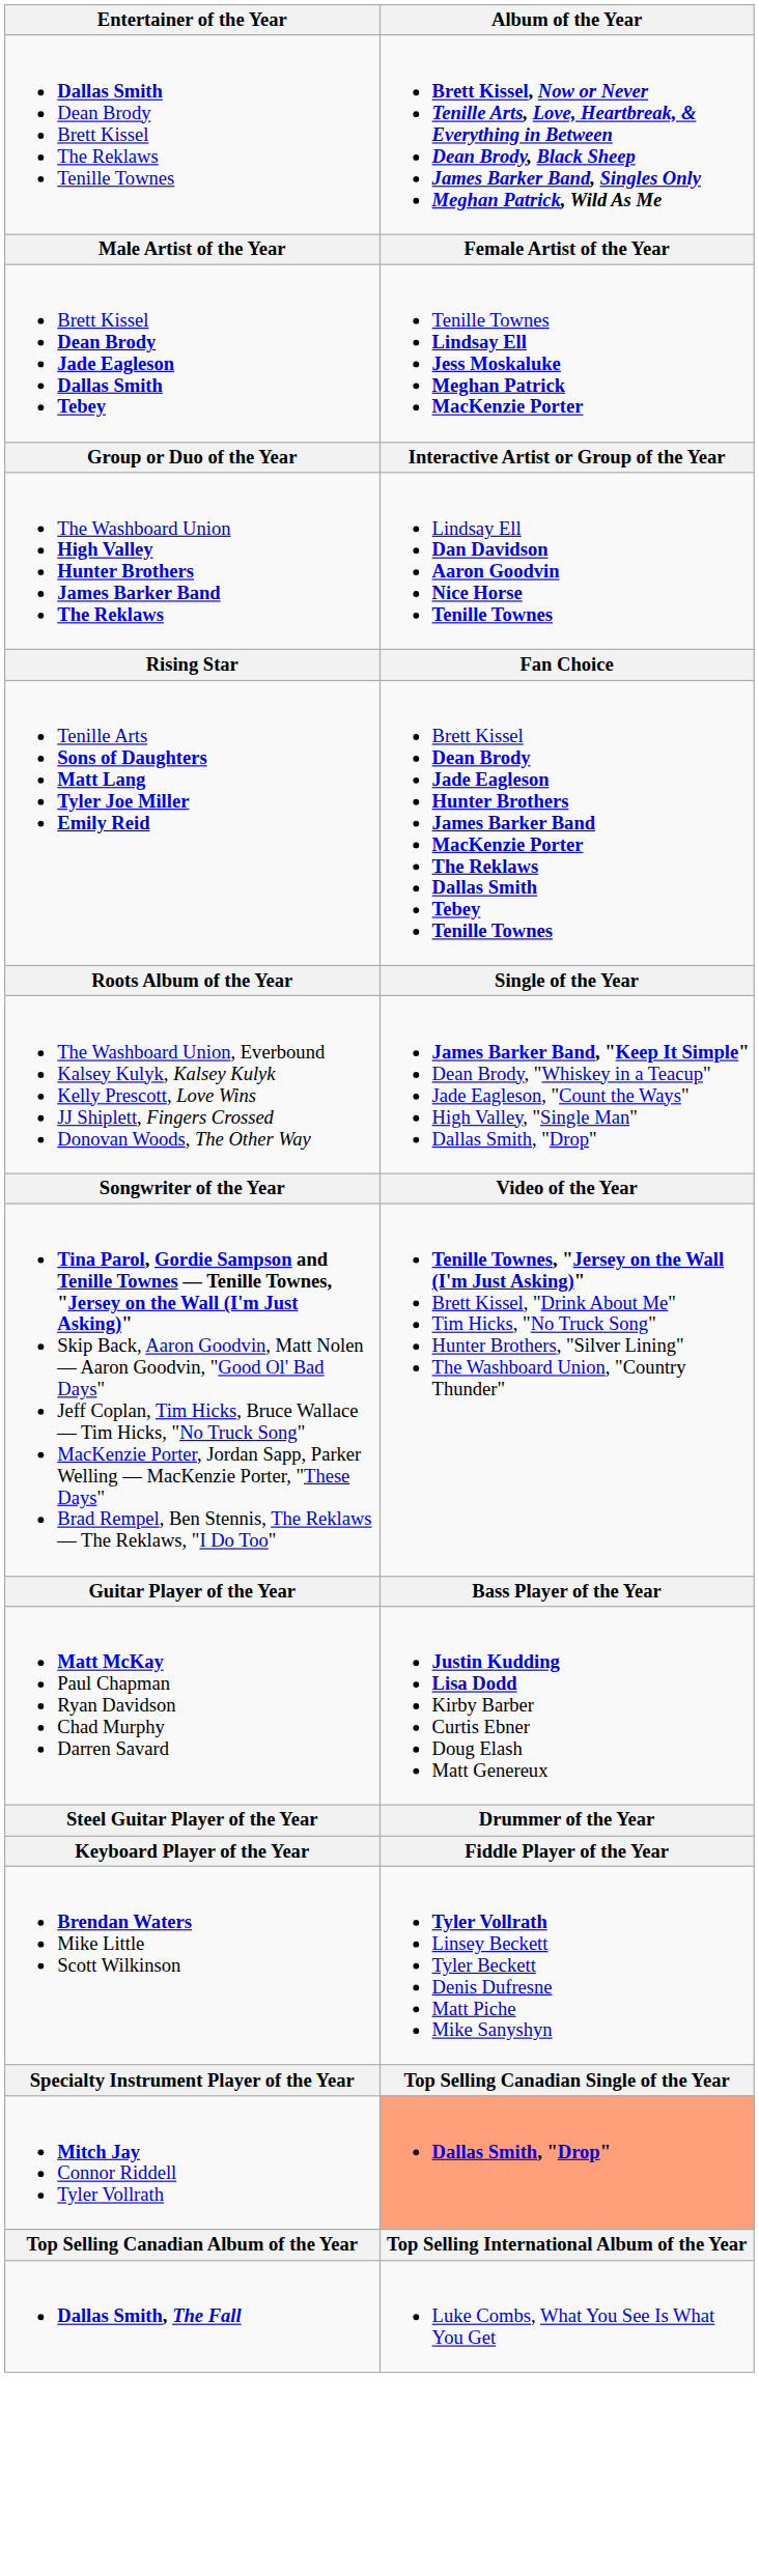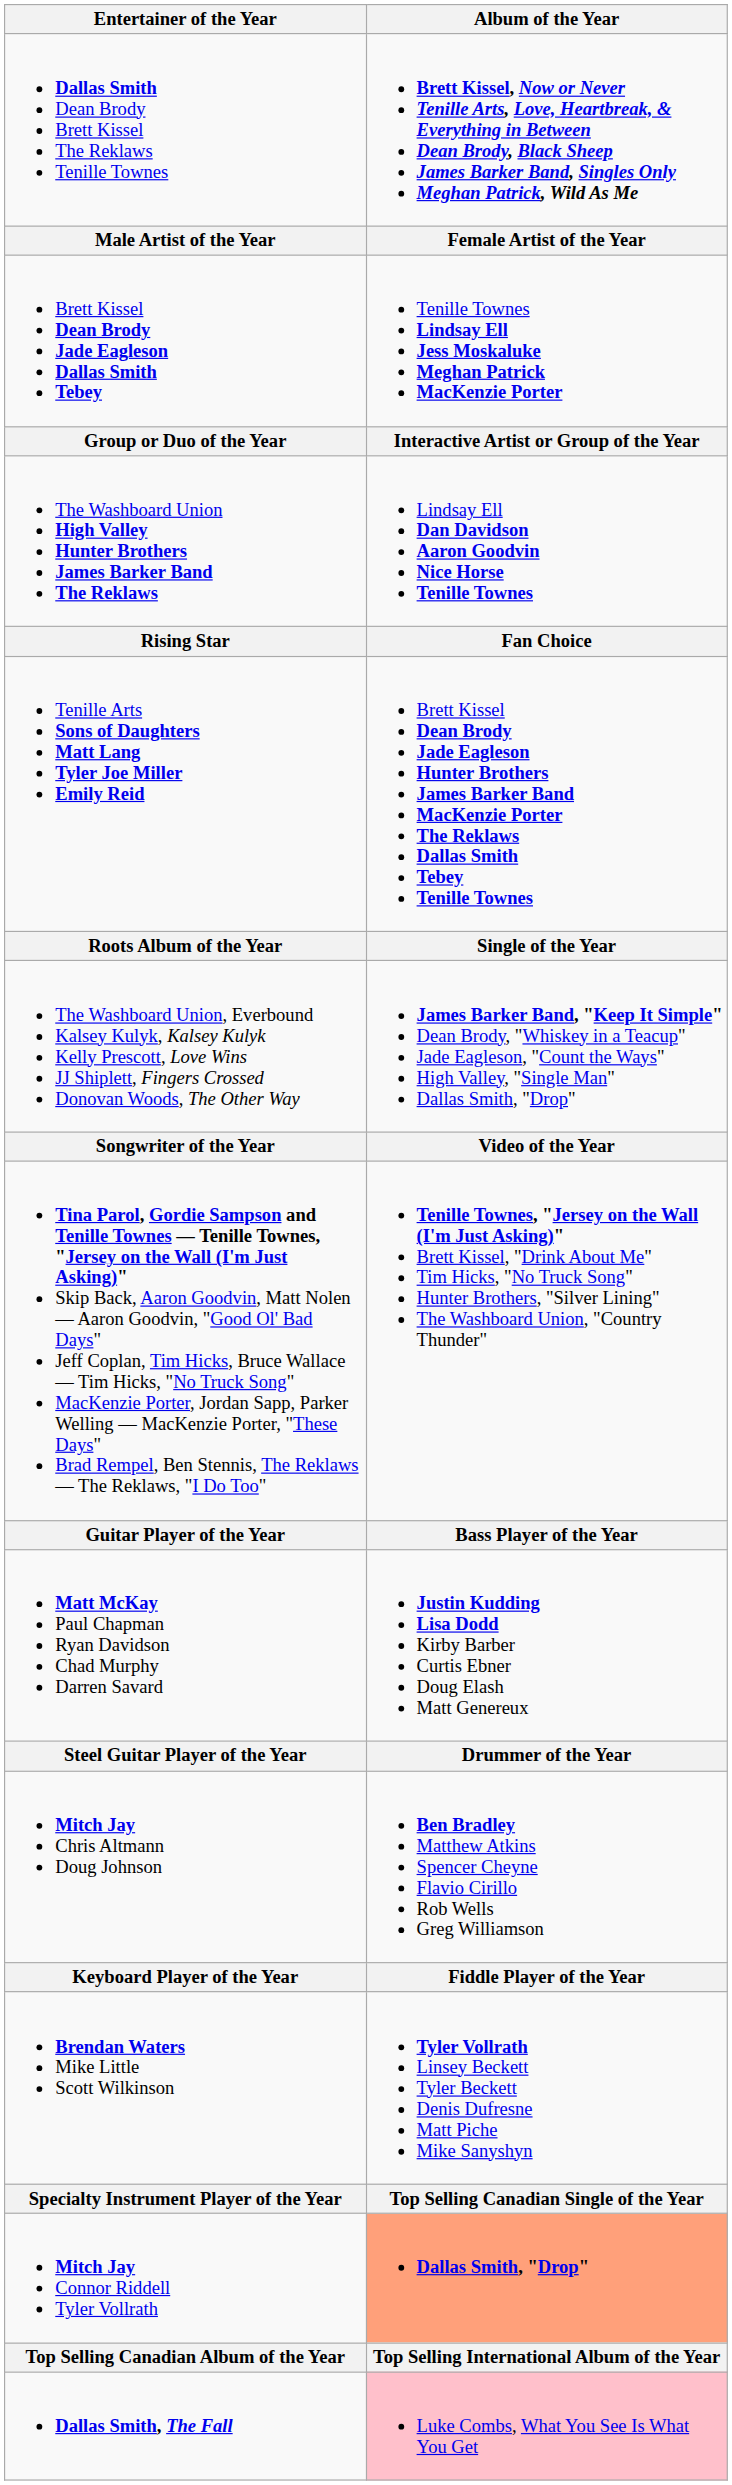+ row: Mitch Jay Chris Altmann Doug Johnson | Ben Bradley Matthew Atkins Spencer Cheyne Flavio Cirillo Rob Wells Greg Williamson
Dallas Smith, The Fall | Album of the Year: no background -> pink background
